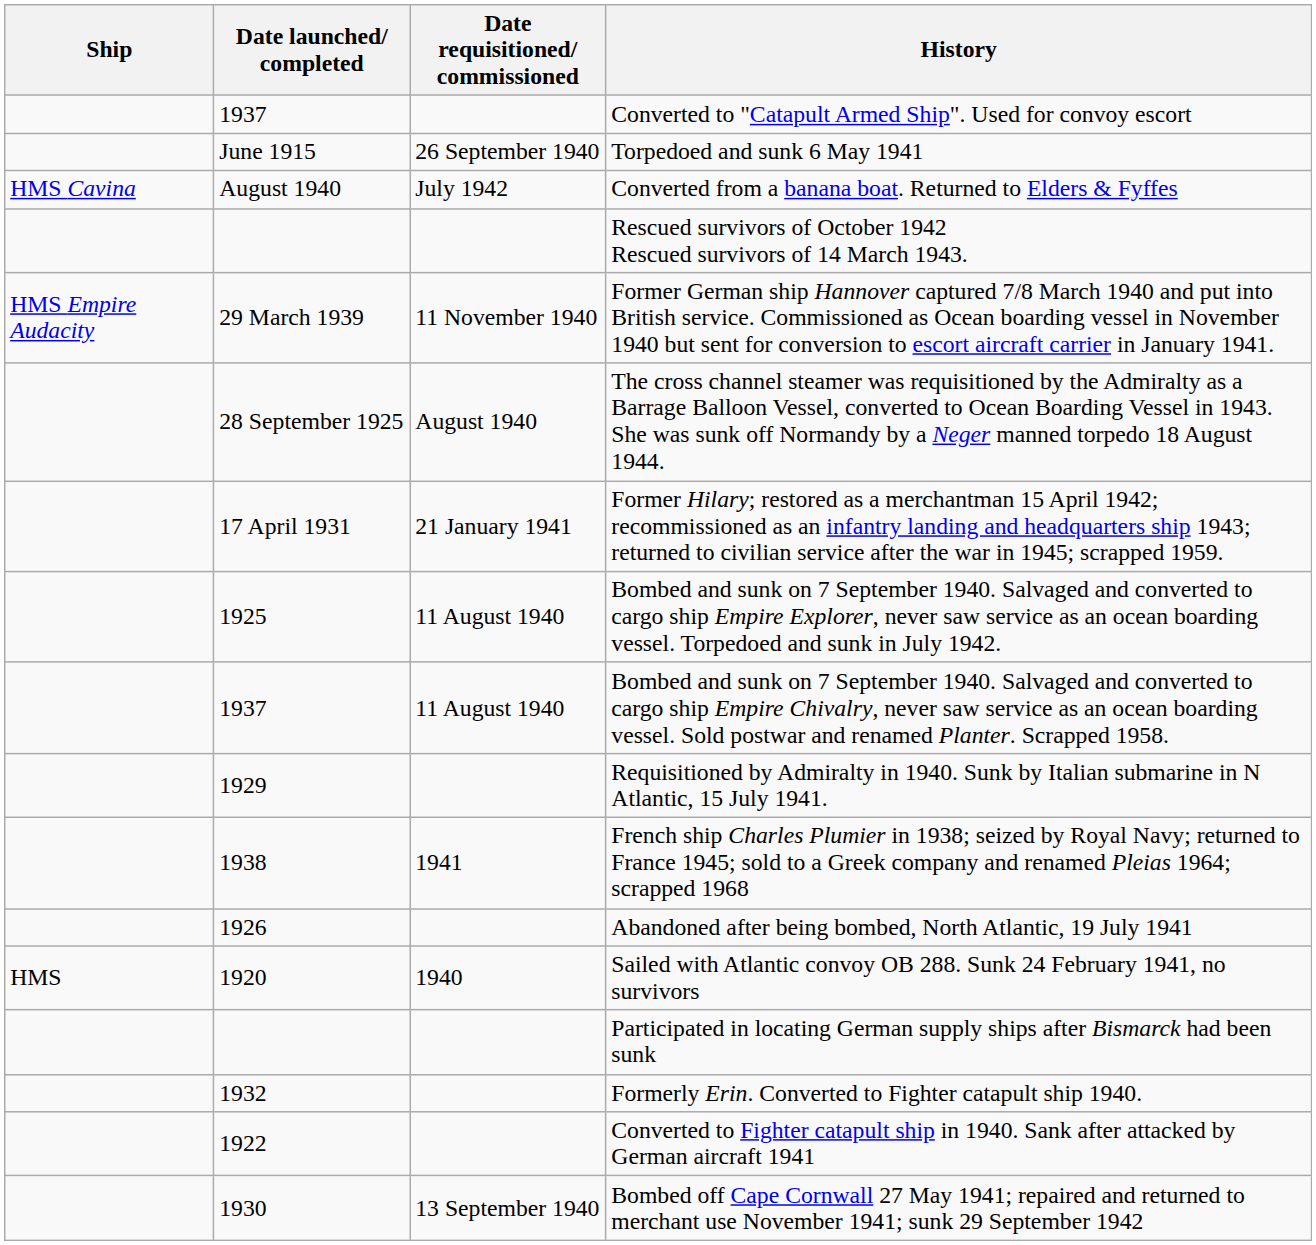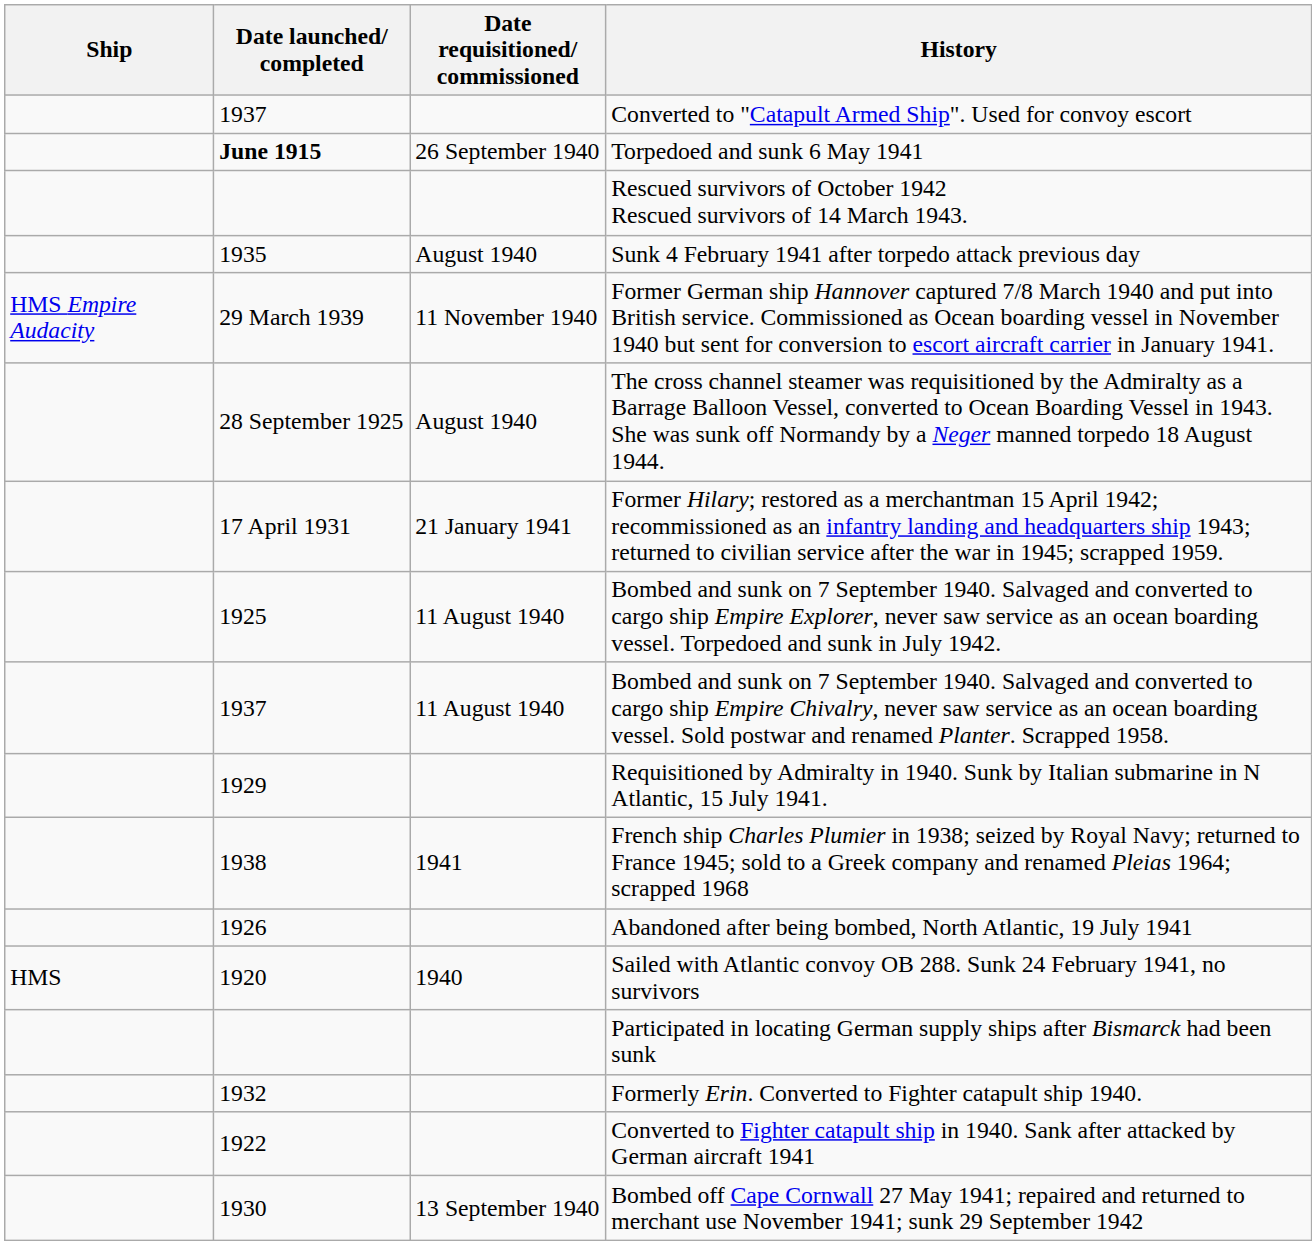Torpedoed and sunk 6 May 1941 | Date launched/ completed: normal -> bold
- row: HMS Cavina | August 1940 | July 1942 | Converted from a banana boat. Returned to Elders & Fyffes
+ row: 1935 | August 1940 | Sunk 4 February 1941 after torpedo attack previous day
